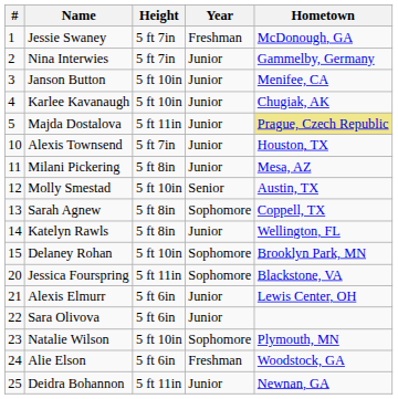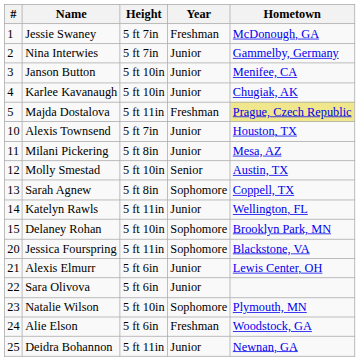Majda Dostalova | Year: Junior -> Freshman
Katelyn Rawls | Height: 5 ft 8in -> 5 ft 11in
